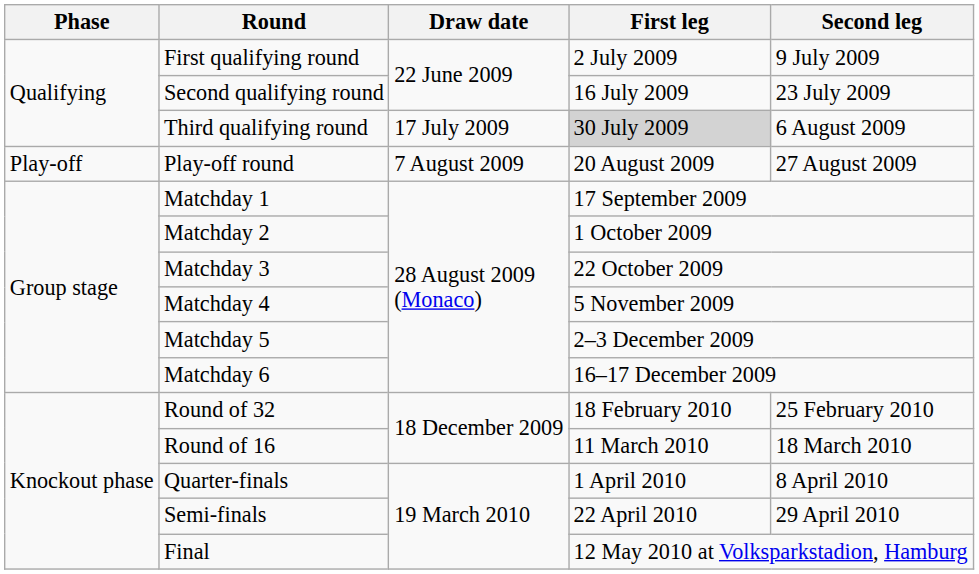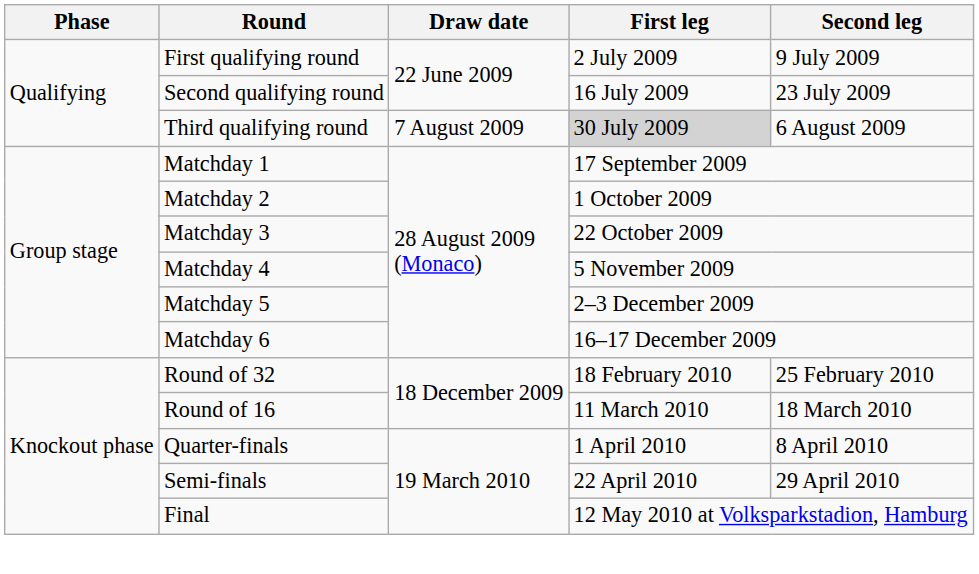Third qualifying round | Draw date: 17 July 2009 -> 7 August 2009
- row: Play-off | Play-off round | 7 August 2009 | 20 August 2009 | 27 August 2009
